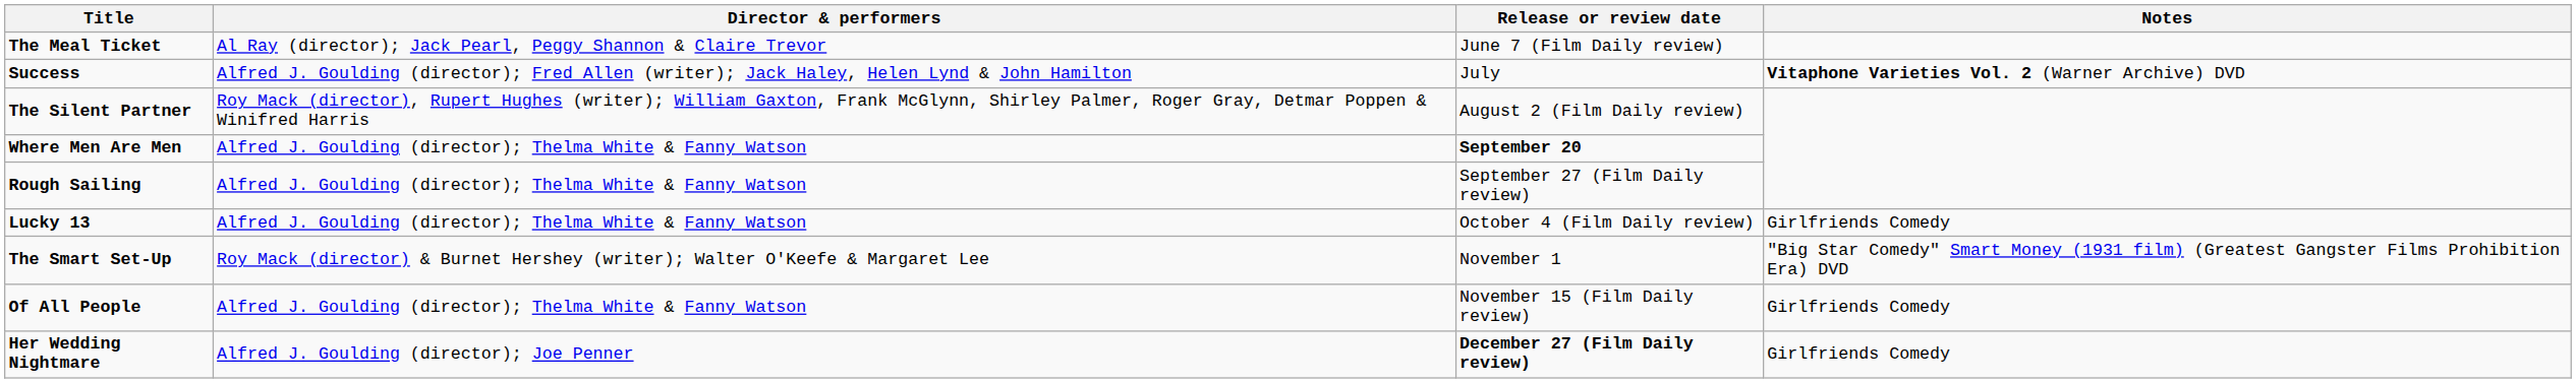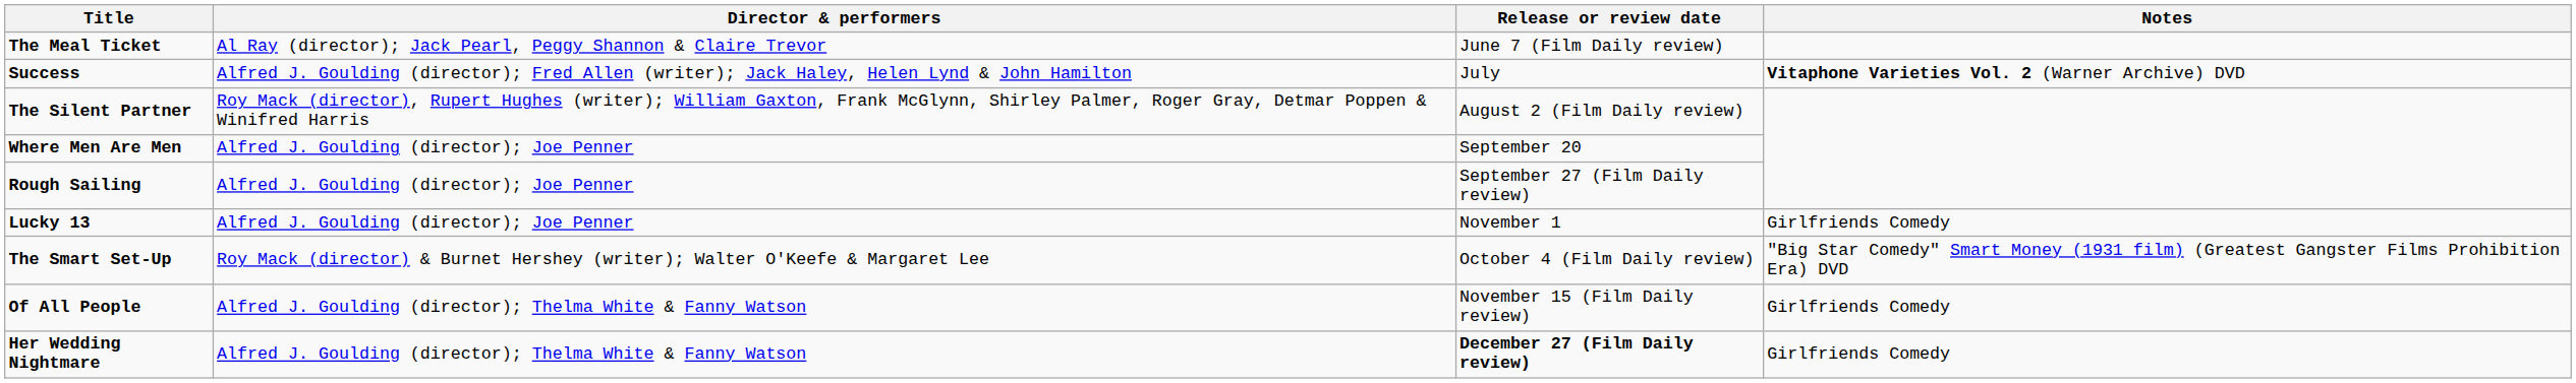Where Men Are Men | Director & performers: Alfred J. Goulding (director); Thelma White & Fanny Watson -> Alfred J. Goulding (director); Joe Penner
Where Men Are Men | Release or review date: bold -> normal
Rough Sailing | Director & performers: Alfred J. Goulding (director); Thelma White & Fanny Watson -> Alfred J. Goulding (director); Joe Penner
Lucky 13 | Director & performers: Alfred J. Goulding (director); Thelma White & Fanny Watson -> Alfred J. Goulding (director); Joe Penner
Lucky 13 | Release or review date: October 4 (Film Daily review) -> November 1
The Smart Set-Up | Release or review date: November 1 -> October 4 (Film Daily review)
Her Wedding Nightmare | Director & performers: Alfred J. Goulding (director); Joe Penner -> Alfred J. Goulding (director); Thelma White & Fanny Watson
